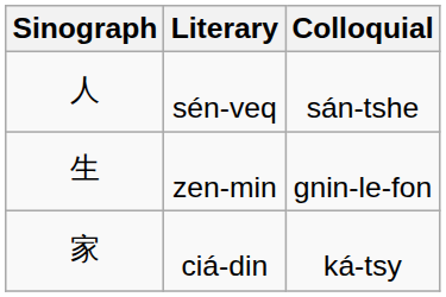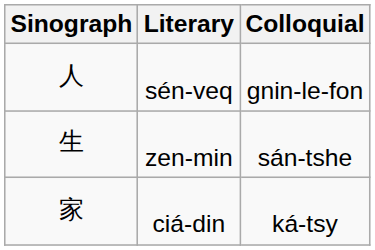sén-veq | Colloquial: sán-tshe -> gnin-le-fon
zen-min | Colloquial: gnin-le-fon -> sán-tshe
